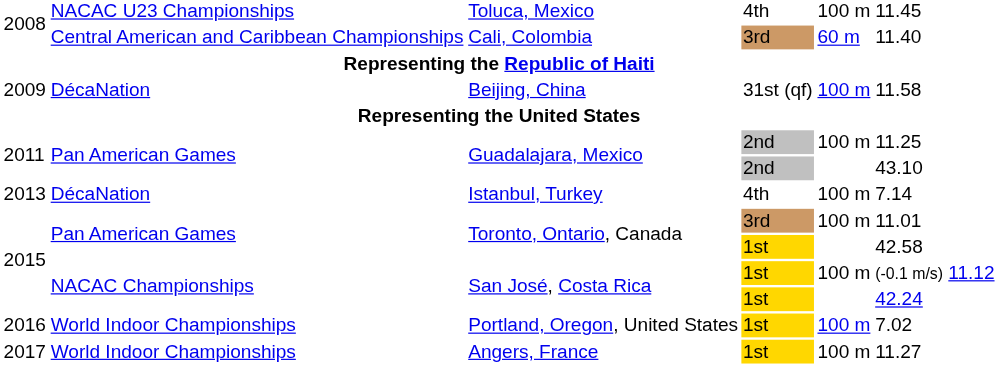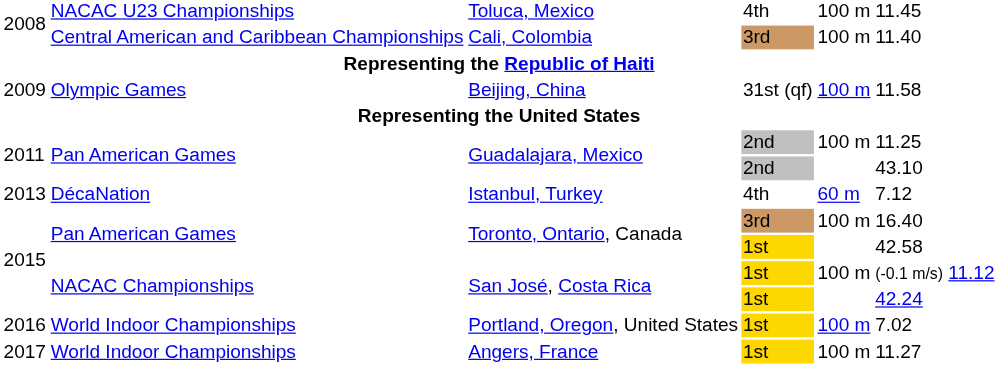Cali, Colombia | column 5: 60 m -> 100 m
Beijing, China | column 2: DécaNation -> Olympic Games
Istanbul, Turkey | column 5: 100 m -> 60 m
Istanbul, Turkey | column 6: 7.14 -> 7.12
Toronto, Ontario, Canada / 3rd | column 6: 11.01 -> 16.40
